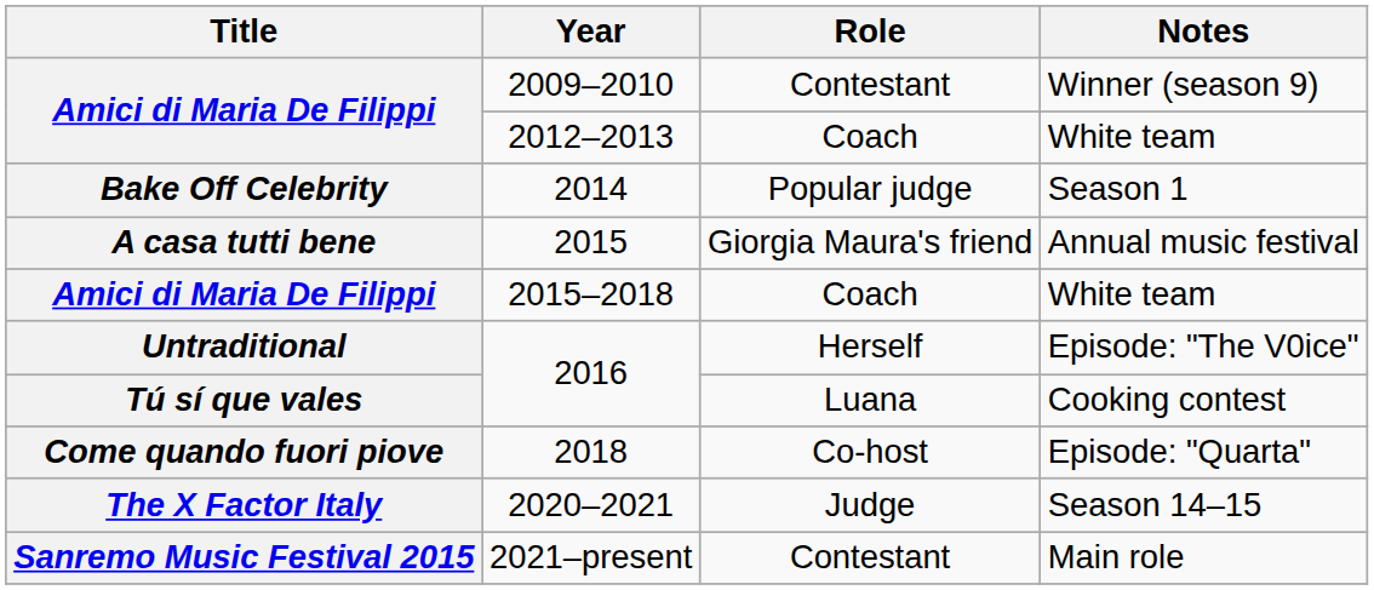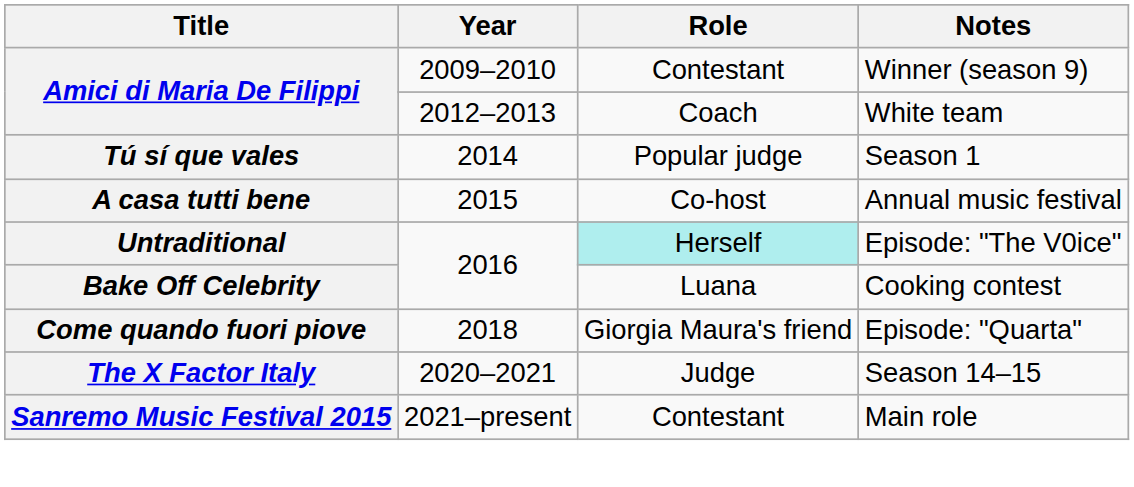Season 1 | Title: Bake Off Celebrity -> Tú sí que vales
Annual music festival | Role: Giorgia Maura's friend -> Co-host
- row: Amici di Maria De Filippi | 2015–2018 | Coach | White team
Episode: "The V0ice" | Role: no background -> paleturquoise background
Cooking contest | Title: Tú sí que vales -> Bake Off Celebrity
Episode: "Quarta" | Role: Co-host -> Giorgia Maura's friend
